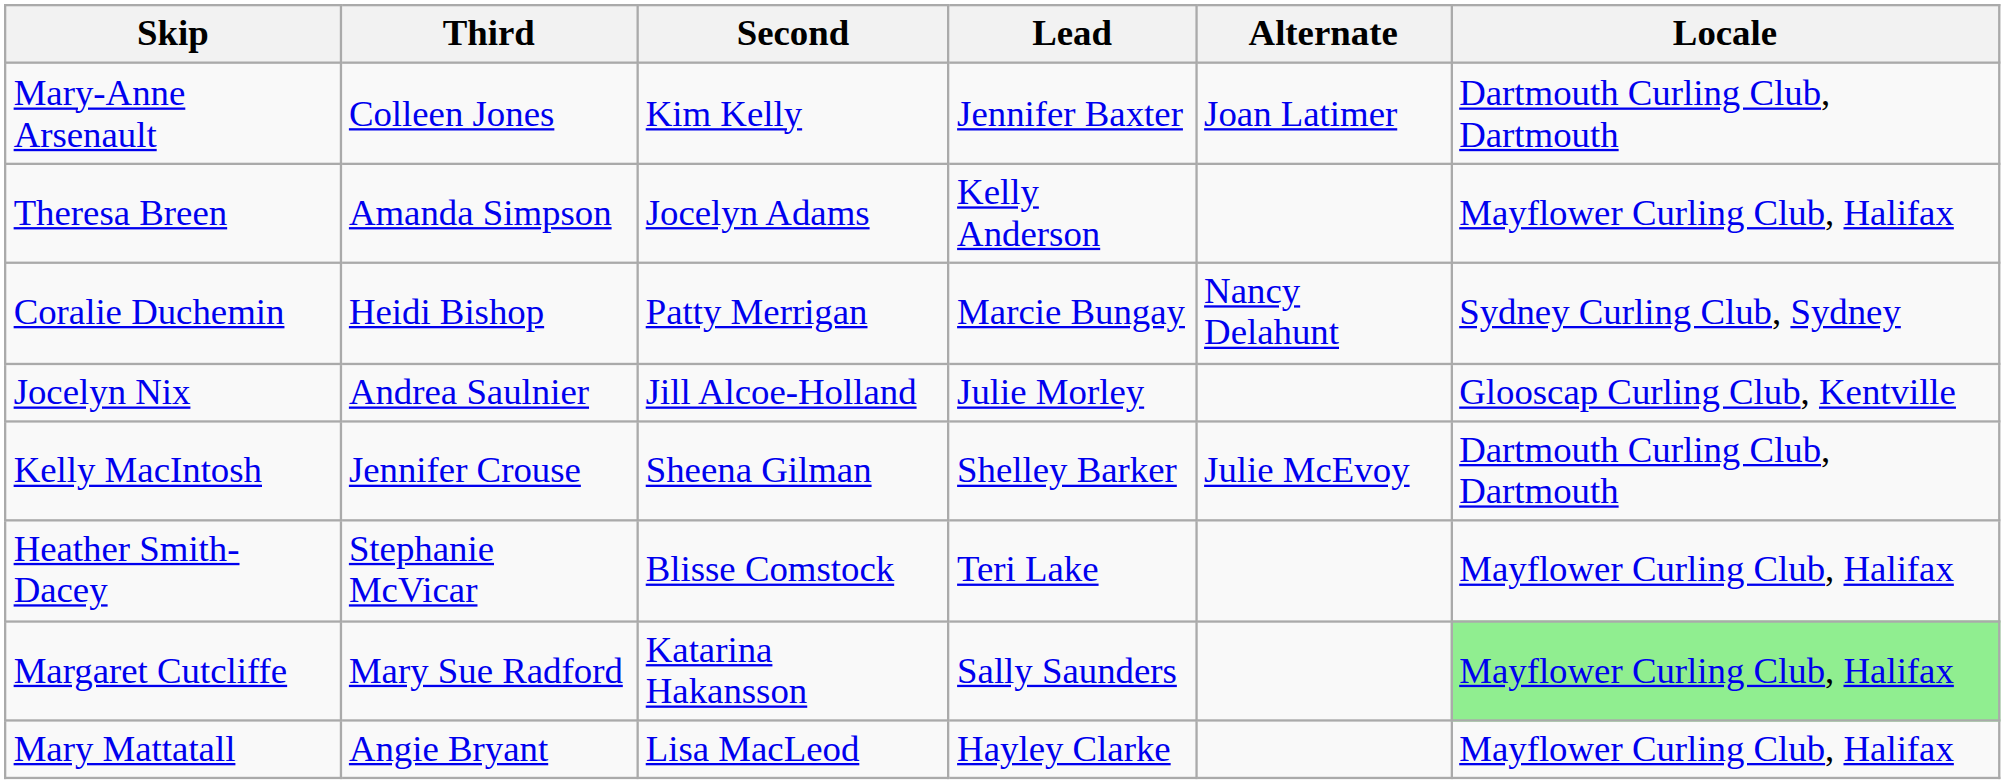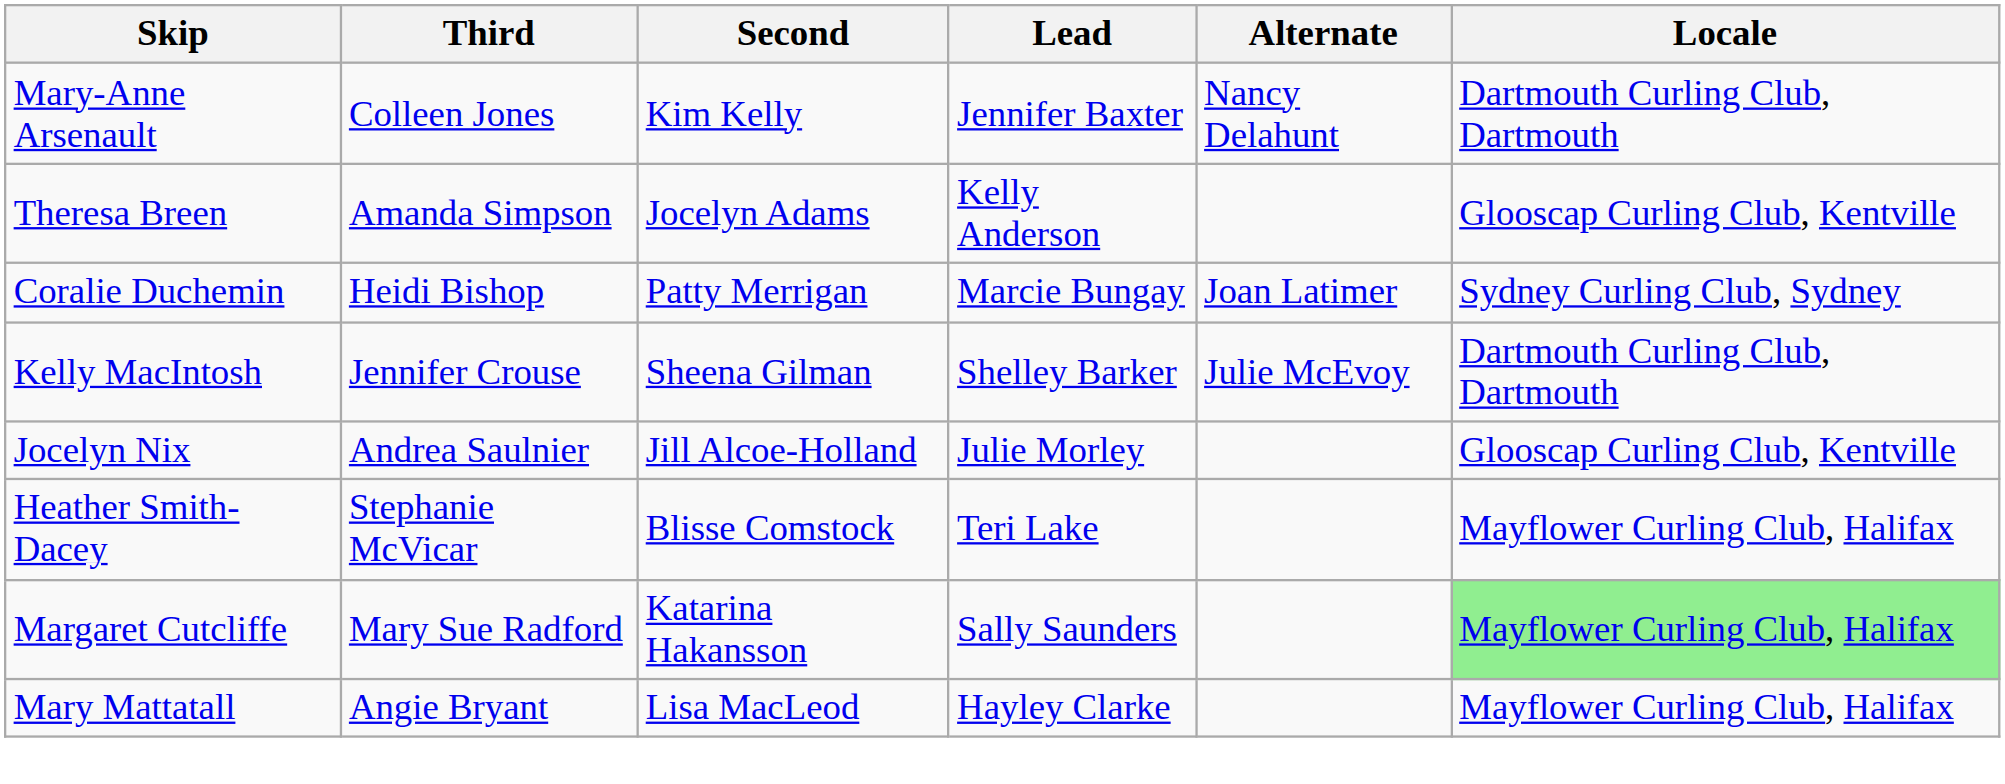Mary-Anne Arsenault | Alternate: Joan Latimer -> Nancy Delahunt
Theresa Breen | Locale: Mayflower Curling Club, Halifax -> Glooscap Curling Club, Kentville
Coralie Duchemin | Alternate: Nancy Delahunt -> Joan Latimer
rows swapped: Kelly MacIntosh <-> Jocelyn Nix
